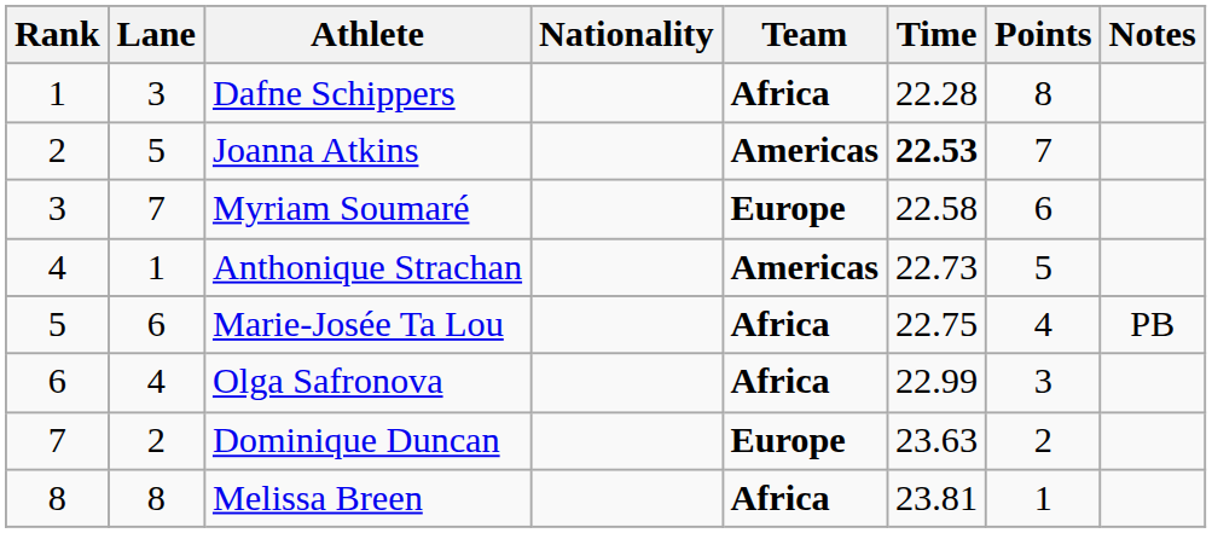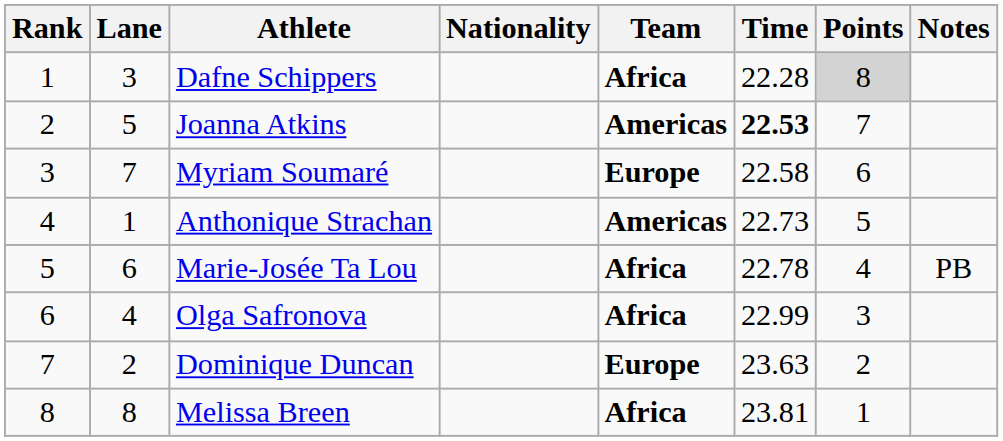Dafne Schippers | Points: no background -> lightgrey background
Marie-Josée Ta Lou | Time: 22.75 -> 22.78
